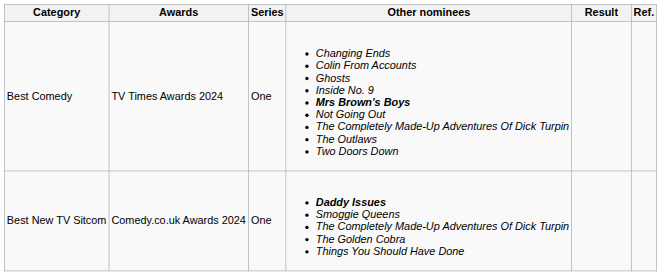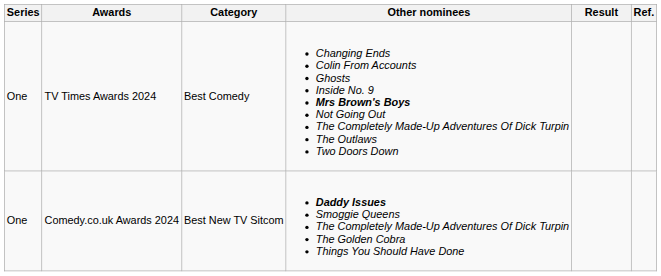columns swapped: Series <-> Category
